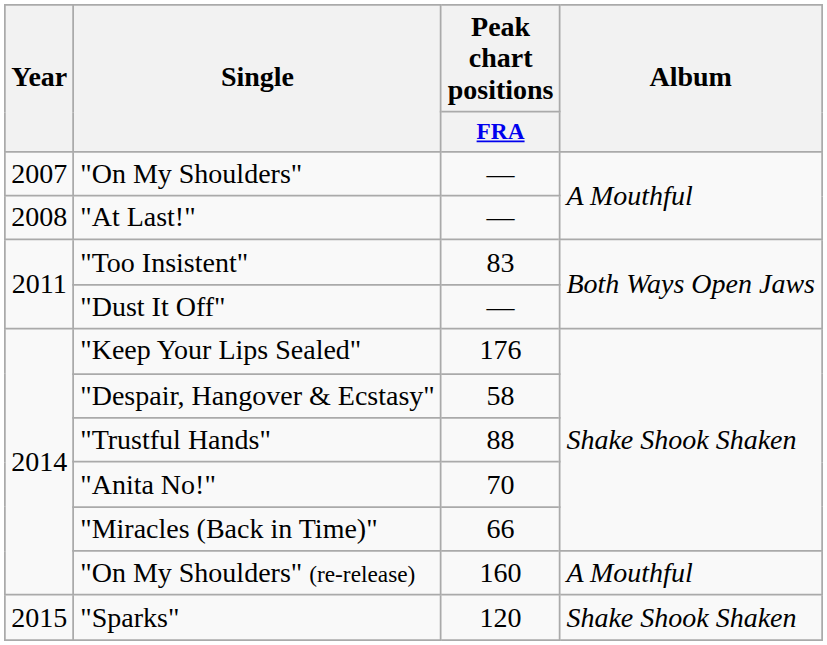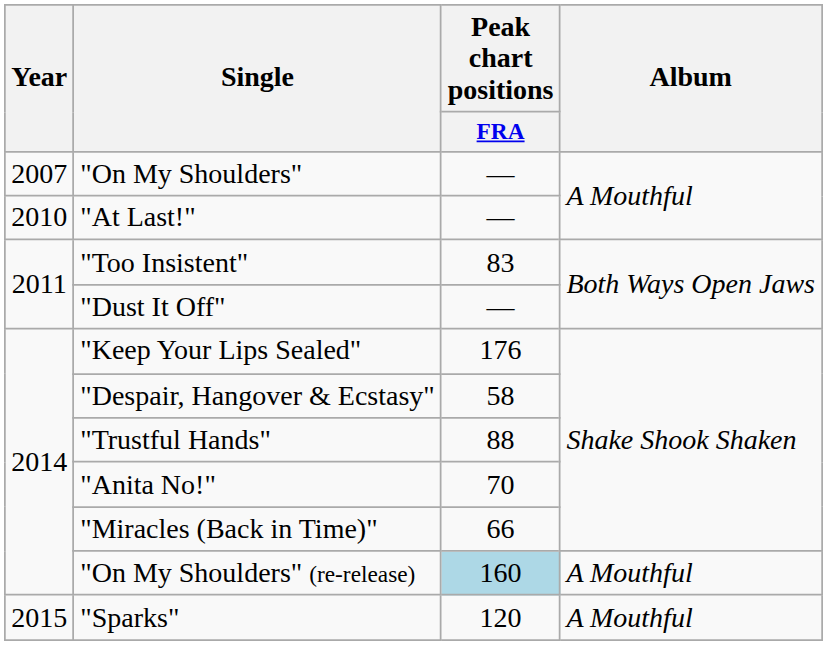"At Last!" | Year: 2008 -> 2010
"On My Shoulders" (re-release) | Peak chart positions / FRA: no background -> lightblue background
"Sparks" | Album: Shake Shook Shaken -> A Mouthful
